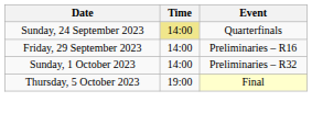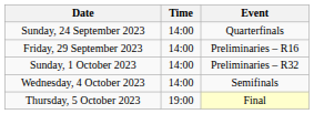Sunday, 24 September 2023 | Time: khaki background -> no background
+ row: Wednesday, 4 October 2023 | 14:00 | Semifinals
